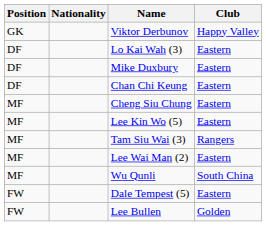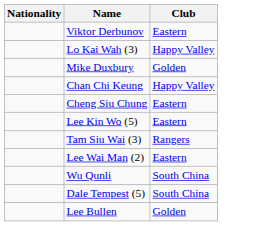- column: Position | GK | DF | DF | DF | MF | MF | MF | MF | MF | FW | FW
Viktor Derbunov | Club: Happy Valley -> Eastern
Lo Kai Wah (3) | Club: Eastern -> Happy Valley
Mike Duxbury | Club: Eastern -> Golden
Chan Chi Keung | Club: Eastern -> Happy Valley
Dale Tempest (5) | Club: Eastern -> South China
